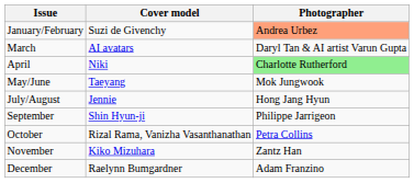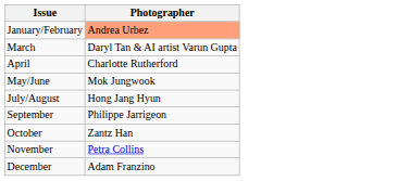- column: Cover model | Suzi de Givenchy | AI avatars | Niki | Taeyang | Jennie | Shin Hyun-ji | Rizal Rama, Vanizha Vasanthanathan | Kiko Mizuhara | Raelynn Bumgardner
April | Photographer: lightgreen background -> no background
October | Photographer: Petra Collins -> Zantz Han
November | Photographer: Zantz Han -> Petra Collins
